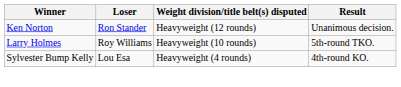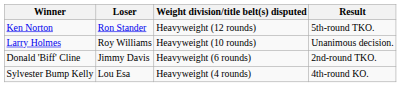Ken Norton | Result: Unanimous decision. -> 5th-round TKO.
Larry Holmes | Result: 5th-round TKO. -> Unanimous decision.
+ row: Donald 'Biff' Cline | Jimmy Davis | Heavyweight (6 rounds) | 2nd-round TKO.
